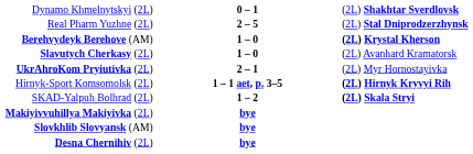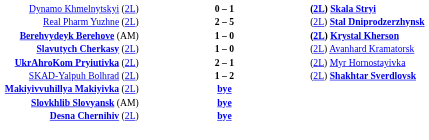Dynamo Khmelnytskyi (2L) | column 3: (2L) Shakhtar Sverdlovsk -> (2L) Skala Stryi
- row: Hirnyk-Sport Komsomolsk (2L) | 1 – 1 aet, p. 3–5 | (2L) Hirnyk Kryvyi Rih
SKAD-Yalpuh Bolhrad (2L) | column 3: (2L) Skala Stryi -> (2L) Shakhtar Sverdlovsk
